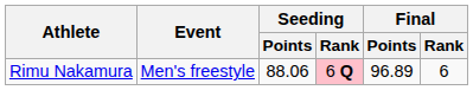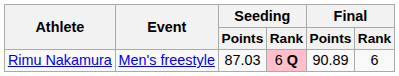Rimu Nakamura | Seeding / Points: 88.06 -> 87.03
Rimu Nakamura | Final / Points: 96.89 -> 90.89
